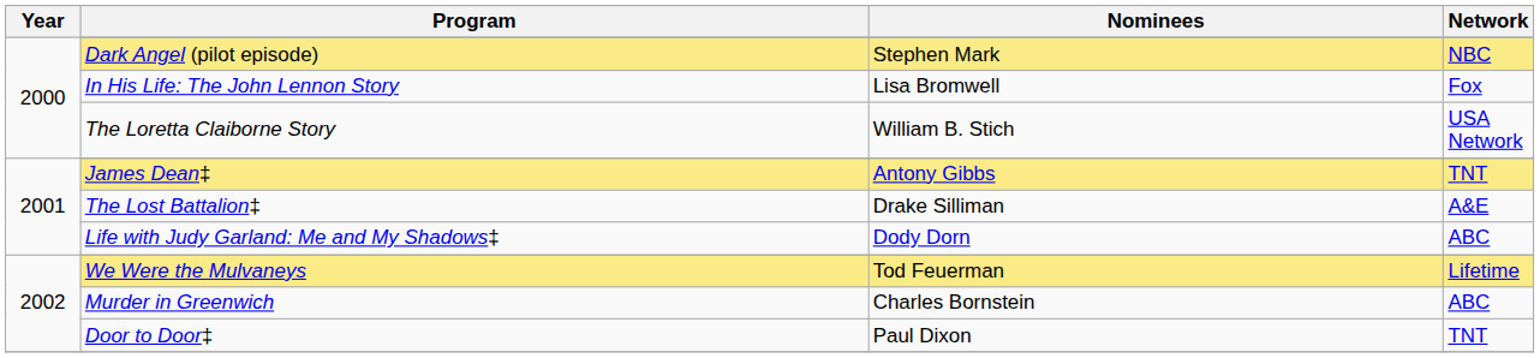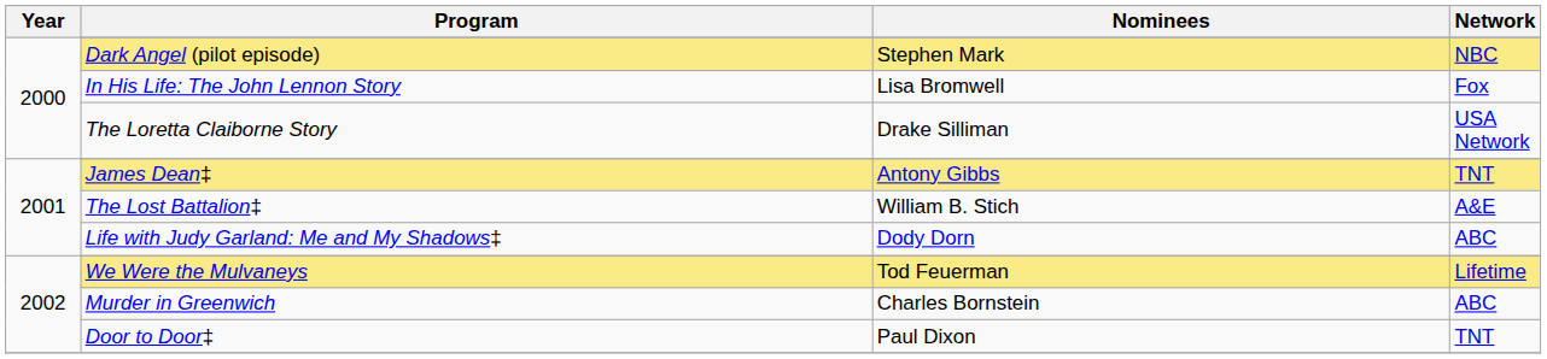The Loretta Claiborne Story | Nominees: William B. Stich -> Drake Silliman
The Lost Battalion‡ | Nominees: Drake Silliman -> William B. Stich
